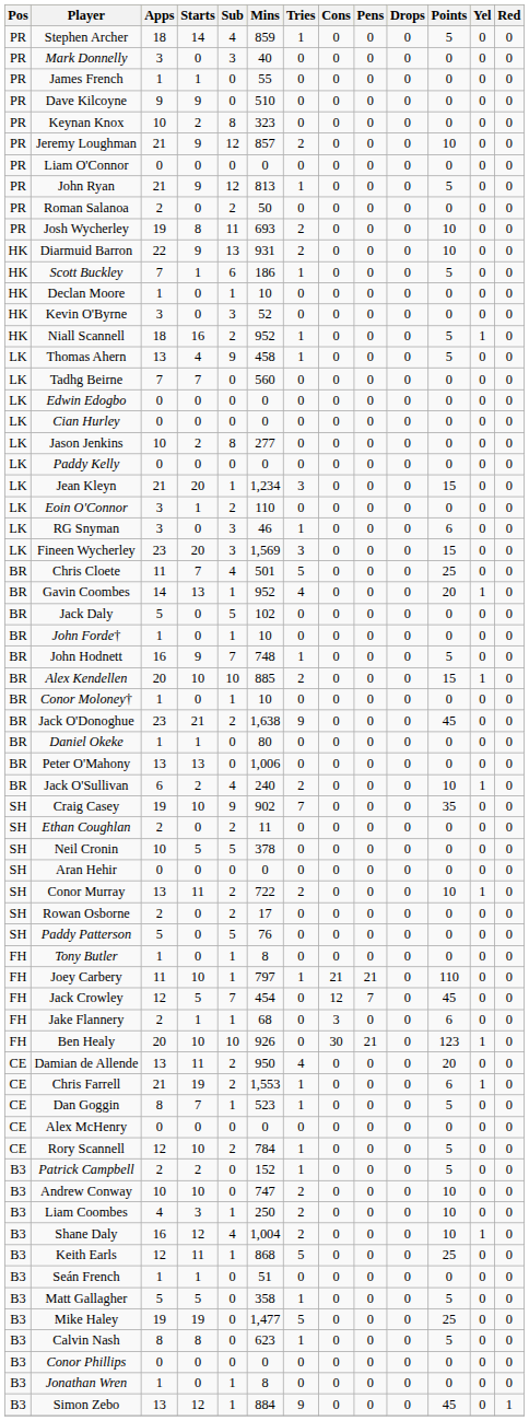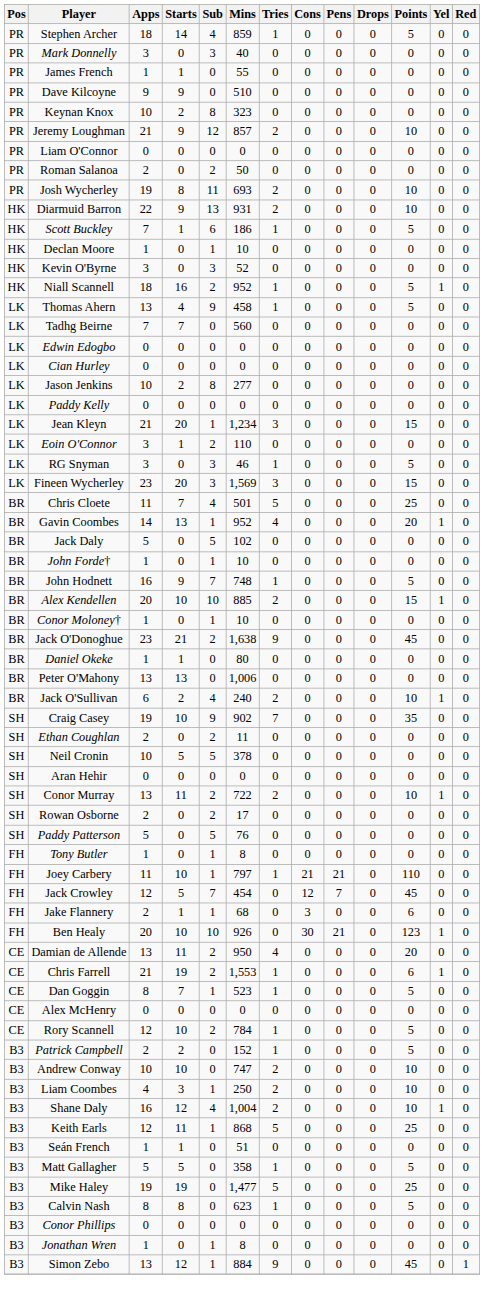- row: PR | John Ryan | 21 | 9 | 12 | 813 | 1 | 0 | 0 | 0 | 5 | 0 | 0
RG Snyman | Points: 6 -> 5
